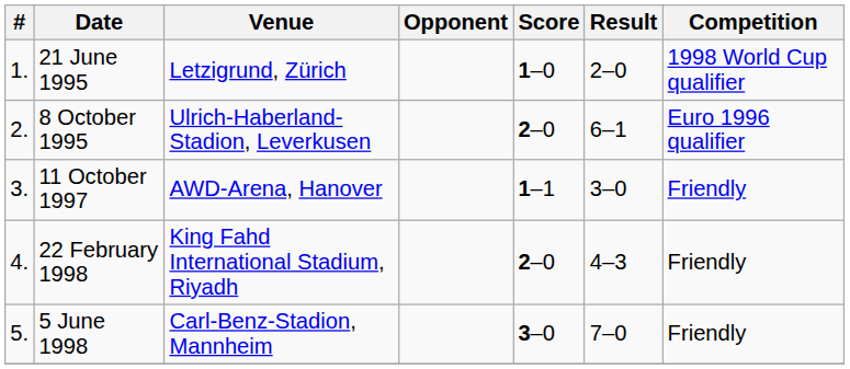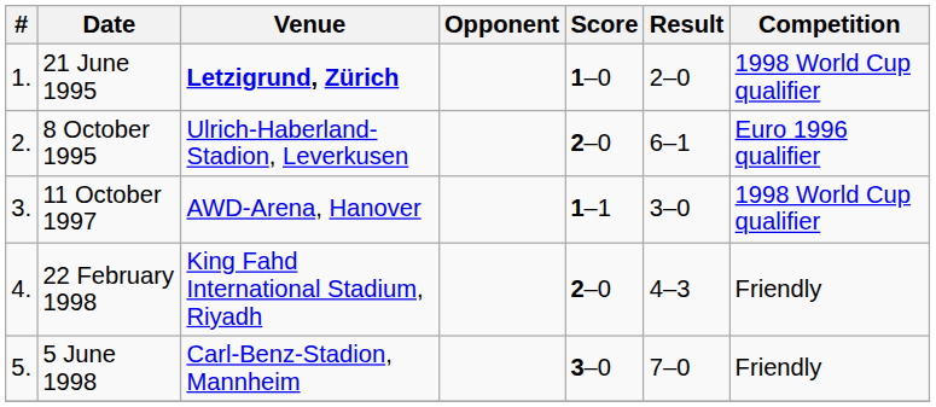21 June 1995 | Venue: normal -> bold
11 October 1997 | Competition: Friendly -> 1998 World Cup qualifier
